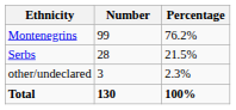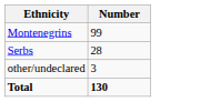- column: Percentage | 76.2% | 21.5% | 2.3% | 100%
